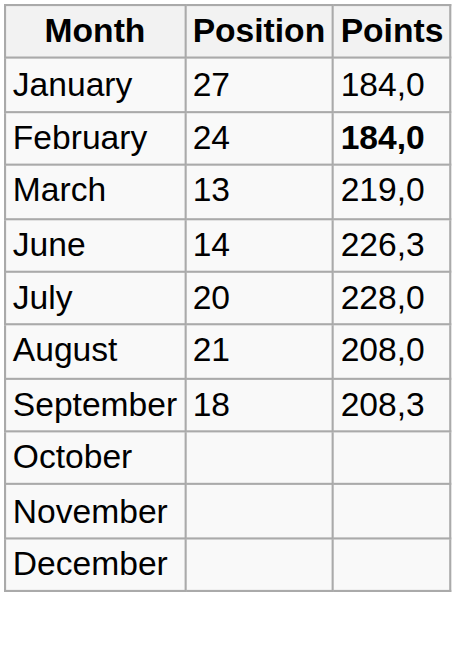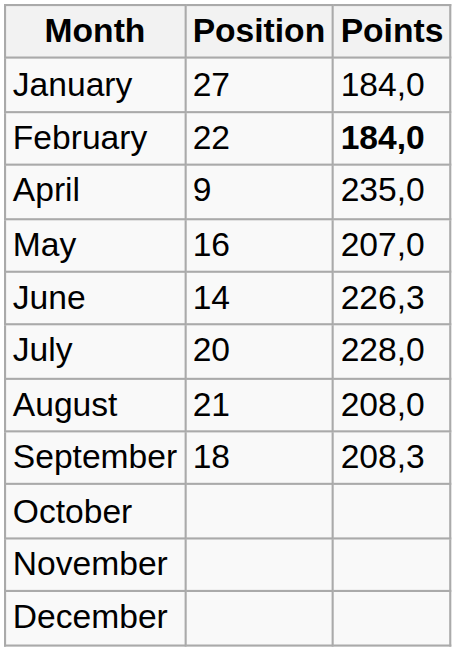February | Position: 24 -> 22
- row: March | 13 | 219,0
+ row: April | 9 | 235,0
+ row: May | 16 | 207,0
